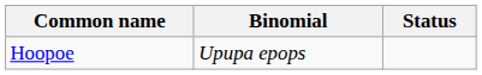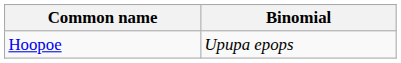- column: Status
